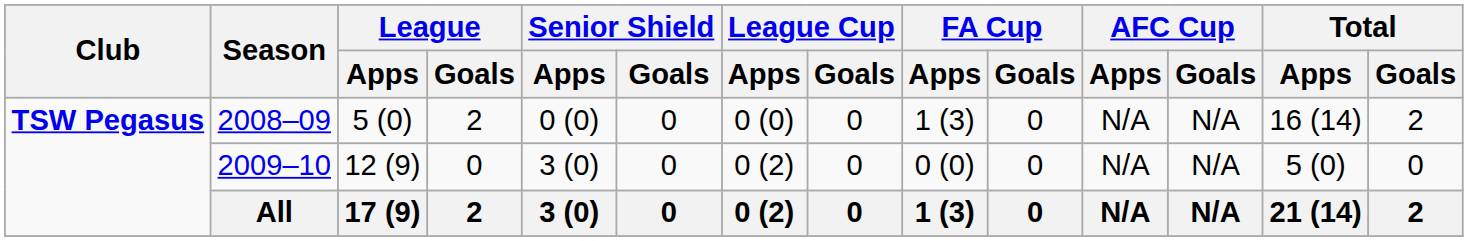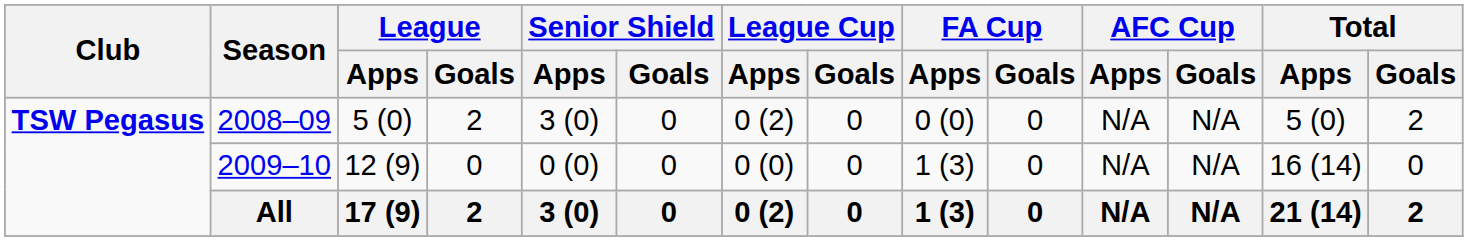2008–09 | Senior Shield / Apps: 0 (0) -> 3 (0)
2008–09 | League Cup / Apps: 0 (0) -> 0 (2)
2008–09 | FA Cup / Apps: 1 (3) -> 0 (0)
2008–09 | Total / Apps: 16 (14) -> 5 (0)
2009–10 | Senior Shield / Apps: 3 (0) -> 0 (0)
2009–10 | League Cup / Apps: 0 (2) -> 0 (0)
2009–10 | FA Cup / Apps: 0 (0) -> 1 (3)
2009–10 | Total / Apps: 5 (0) -> 16 (14)
